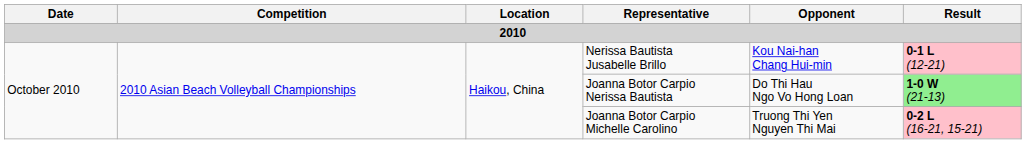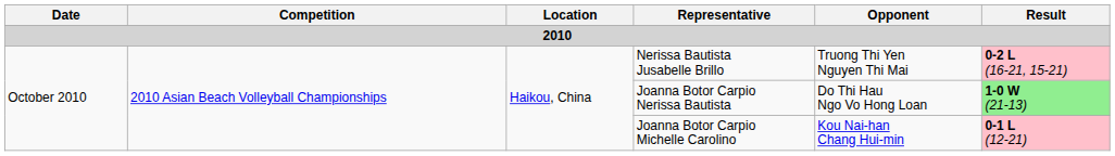Nerissa Bautista Jusabelle Brillo | Opponent: Kou Nai-han Chang Hui-min -> Truong Thi Yen Nguyen Thi Mai
Nerissa Bautista Jusabelle Brillo | Result: 0-1 L (12-21) -> 0-2 L (16-21, 15-21)
Joanna Botor Carpio Michelle Carolino | Opponent: Truong Thi Yen Nguyen Thi Mai -> Kou Nai-han Chang Hui-min
Joanna Botor Carpio Michelle Carolino | Result: 0-2 L (16-21, 15-21) -> 0-1 L (12-21)
